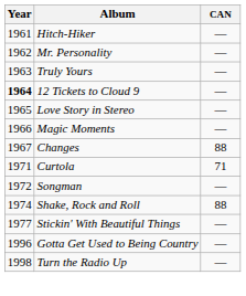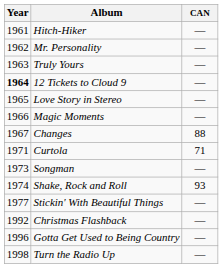Songman | Year: 1972 -> 1973
Shake, Rock and Roll | CAN: 88 -> 93
+ row: 1992 | Christmas Flashback | —
